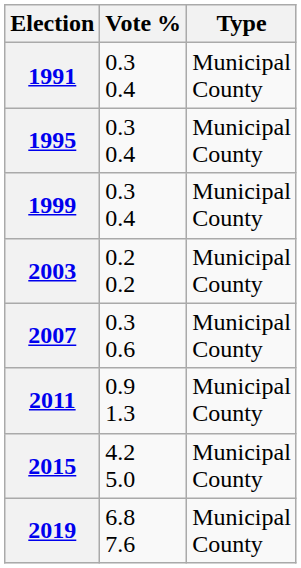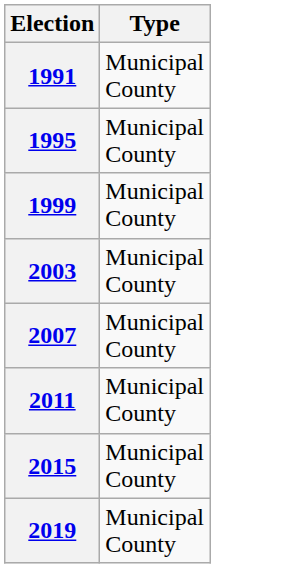- column: Vote % | 0.3 0.4 | 0.3 0.4 | 0.3 0.4 | 0.2 0.2 | 0.3 0.6 | 0.9 1.3 | 4.2 5.0 | 6.8 7.6
